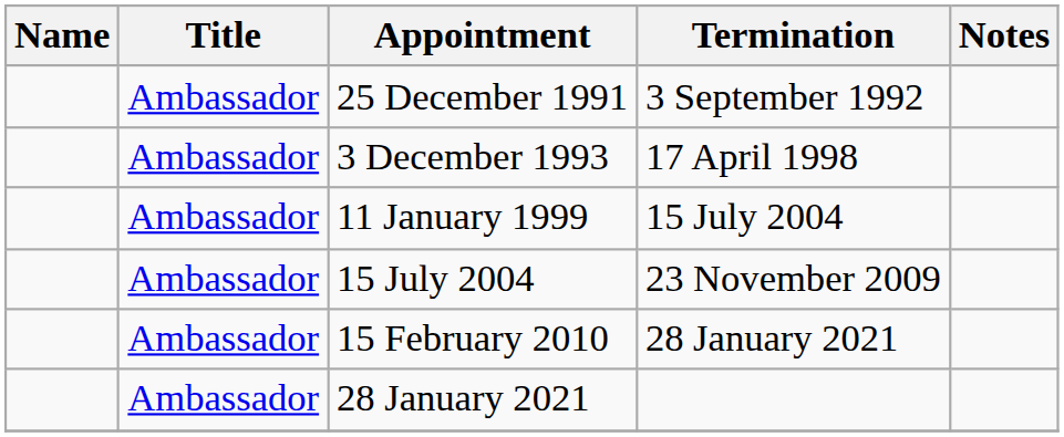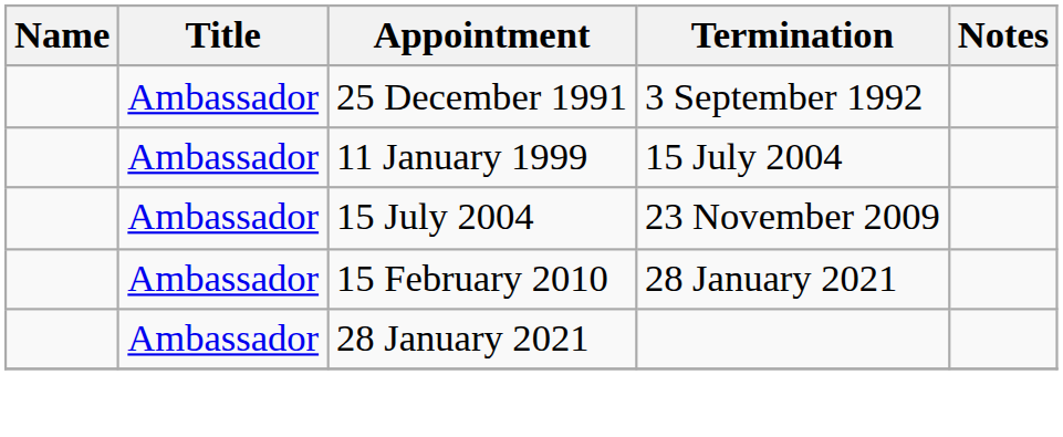- row: Ambassador | 3 December 1993 | 17 April 1998
